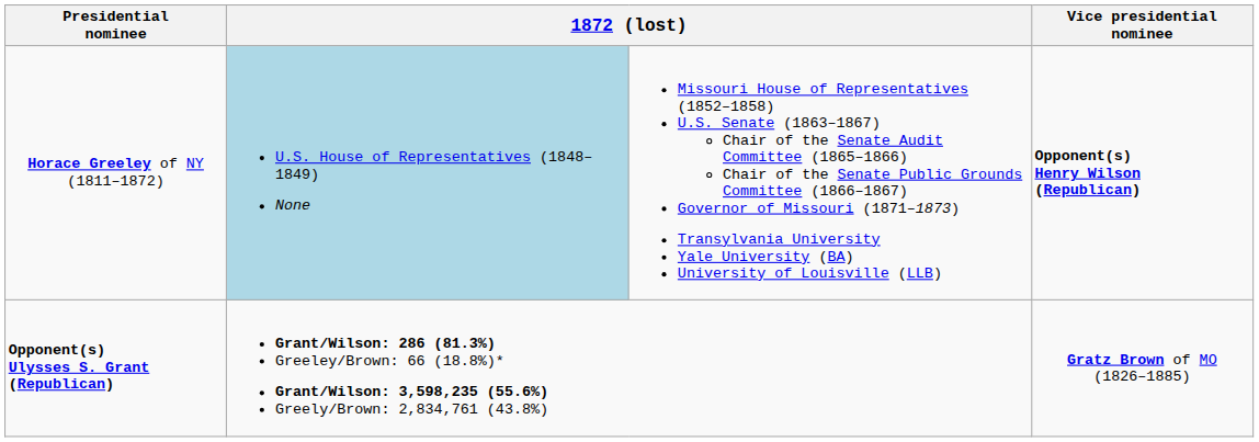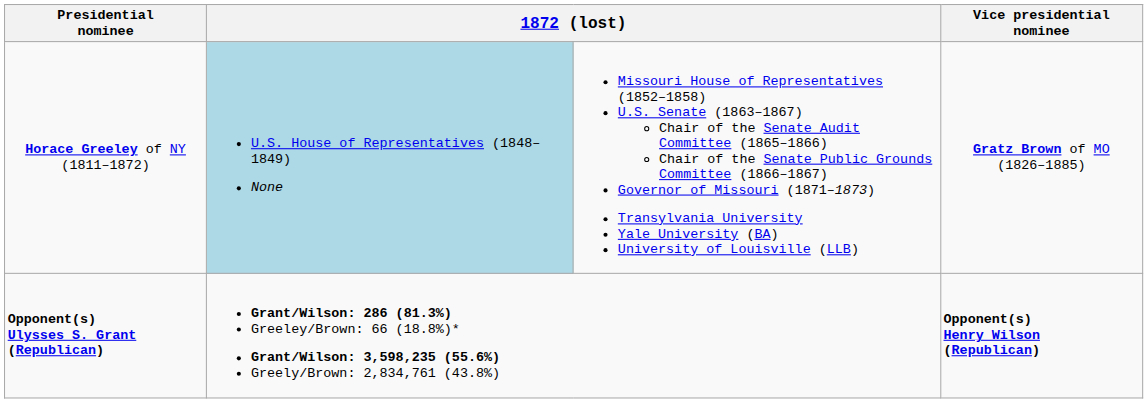Horace Greeley of NY (1811–1872) | Vice presidential nominee: Opponent(s) Henry Wilson (Republican) -> Gratz Brown of MO (1826–1885)
Opponent(s) Ulysses S. Grant (Republican) | Vice presidential nominee: Gratz Brown of MO (1826–1885) -> Opponent(s) Henry Wilson (Republican)
